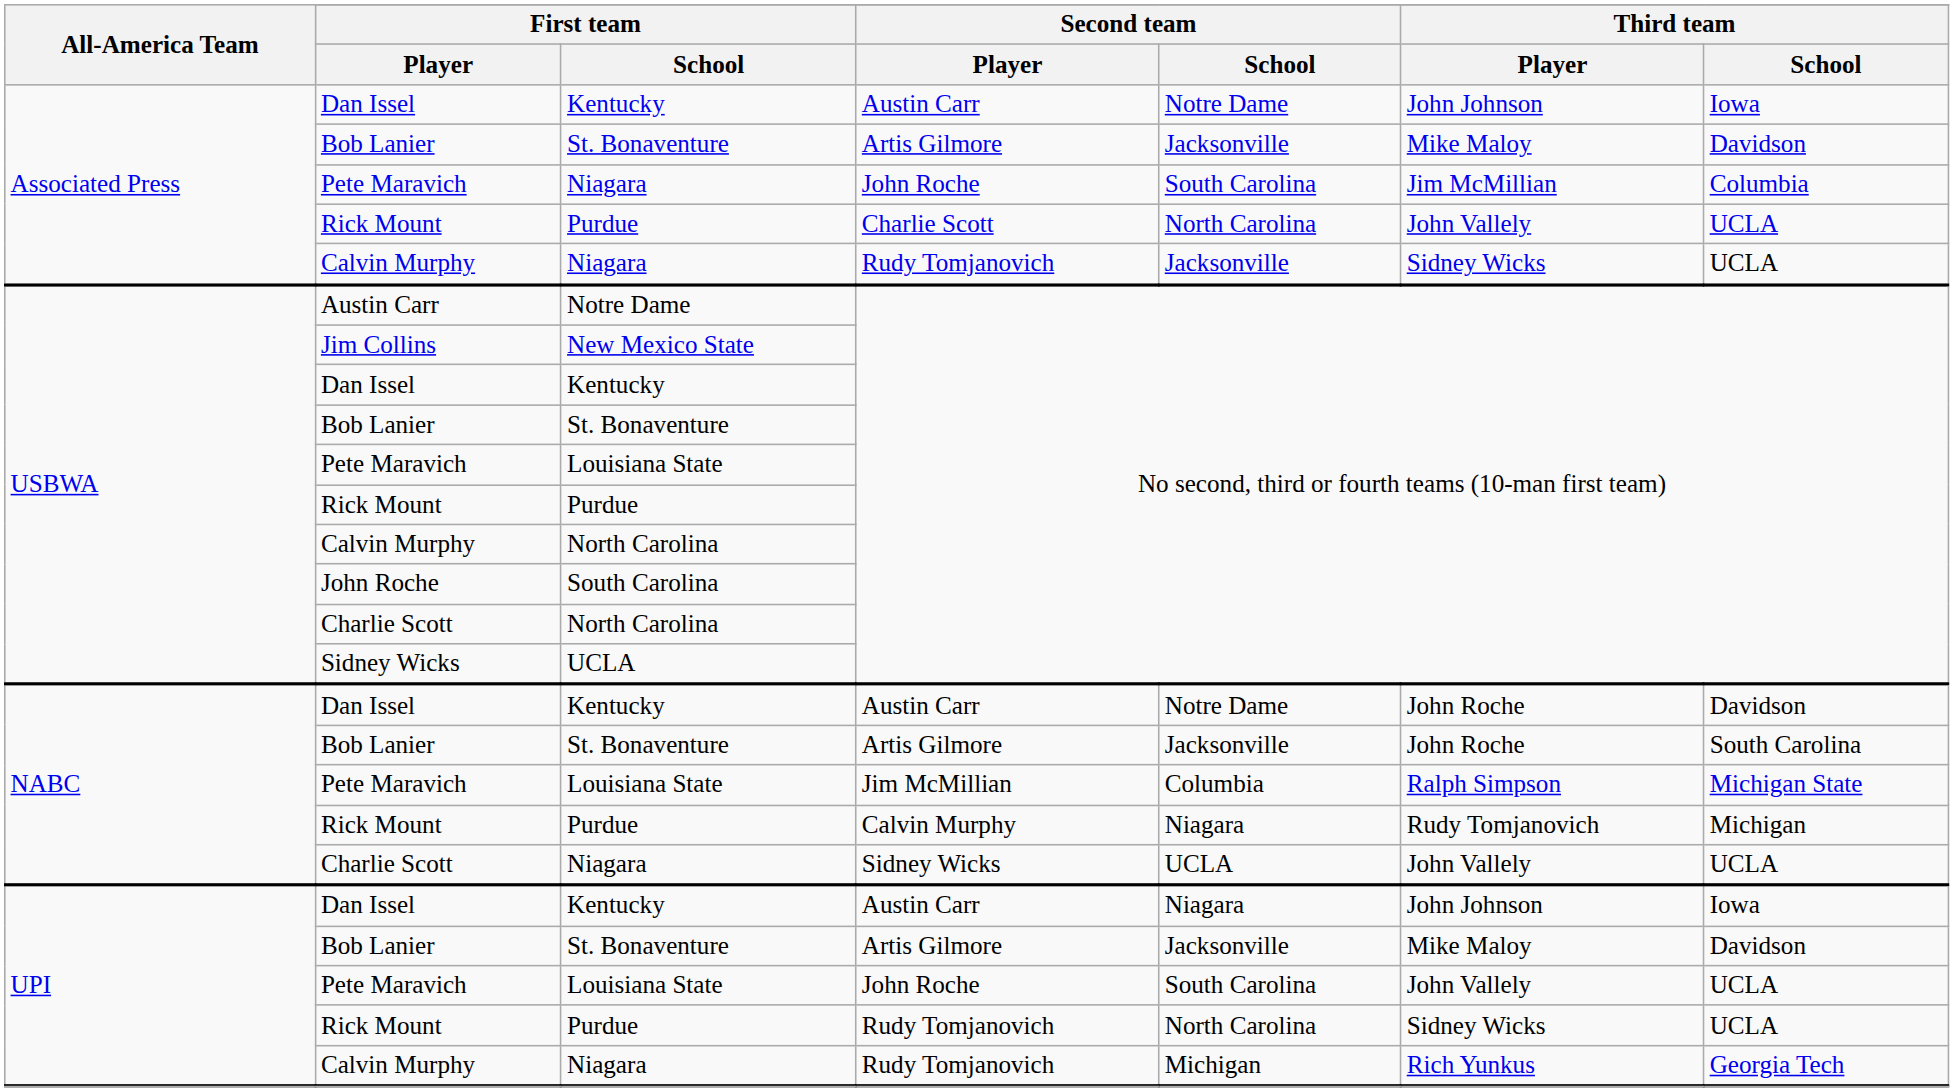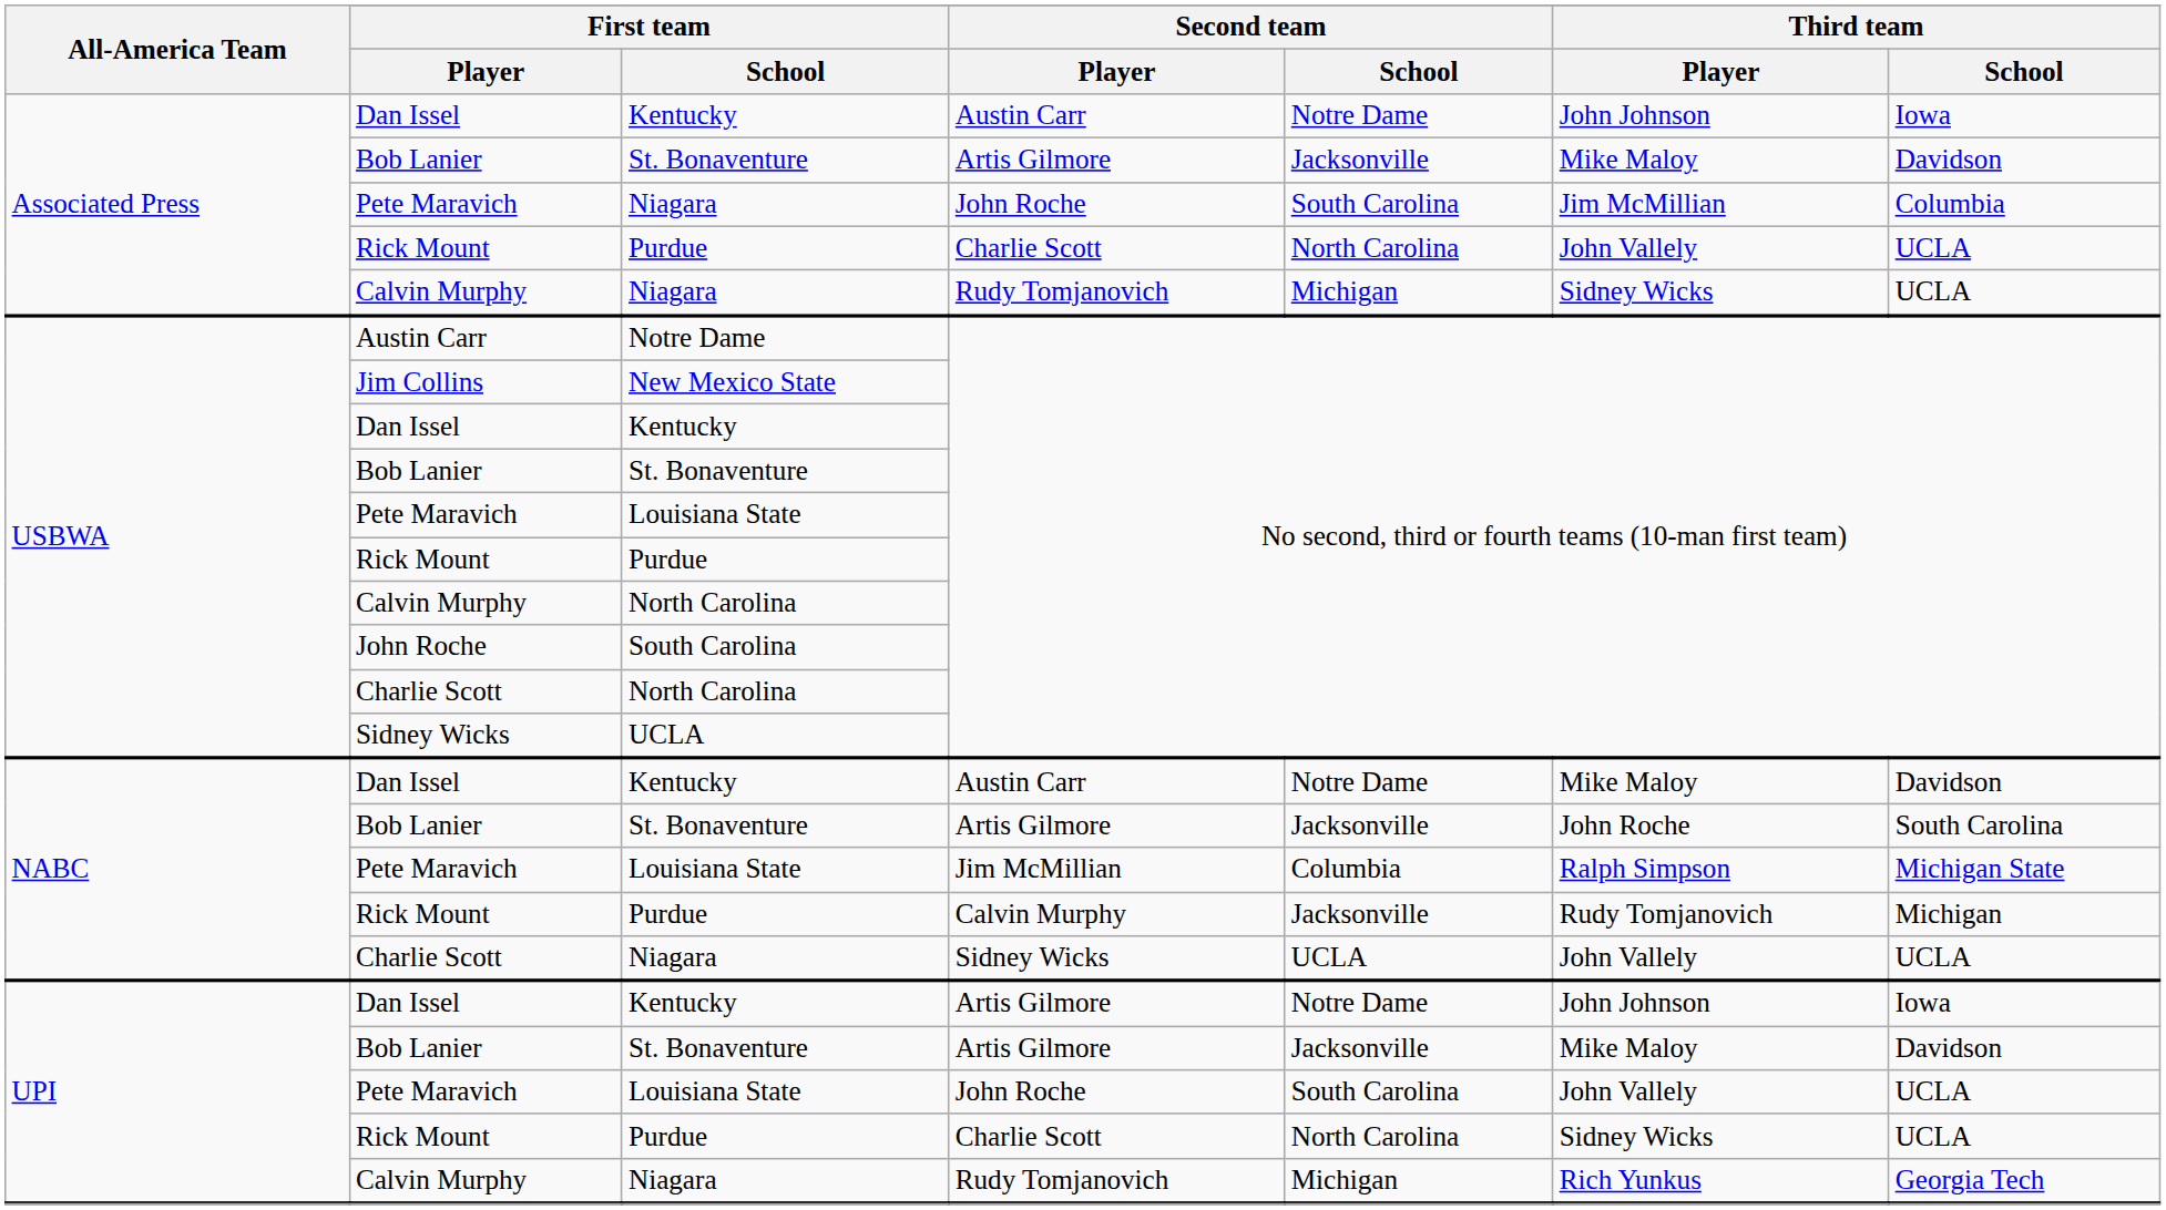Associated Press / Calvin Murphy | Second team / School: Jacksonville -> Michigan
NABC / Dan Issel | Third team / Player: John Roche -> Mike Maloy
NABC / Rick Mount | Second team / School: Niagara -> Jacksonville
UPI / Dan Issel | Second team / Player: Austin Carr -> Artis Gilmore
UPI / Dan Issel | Second team / School: Niagara -> Notre Dame
UPI / Rick Mount | Second team / Player: Rudy Tomjanovich -> Charlie Scott
